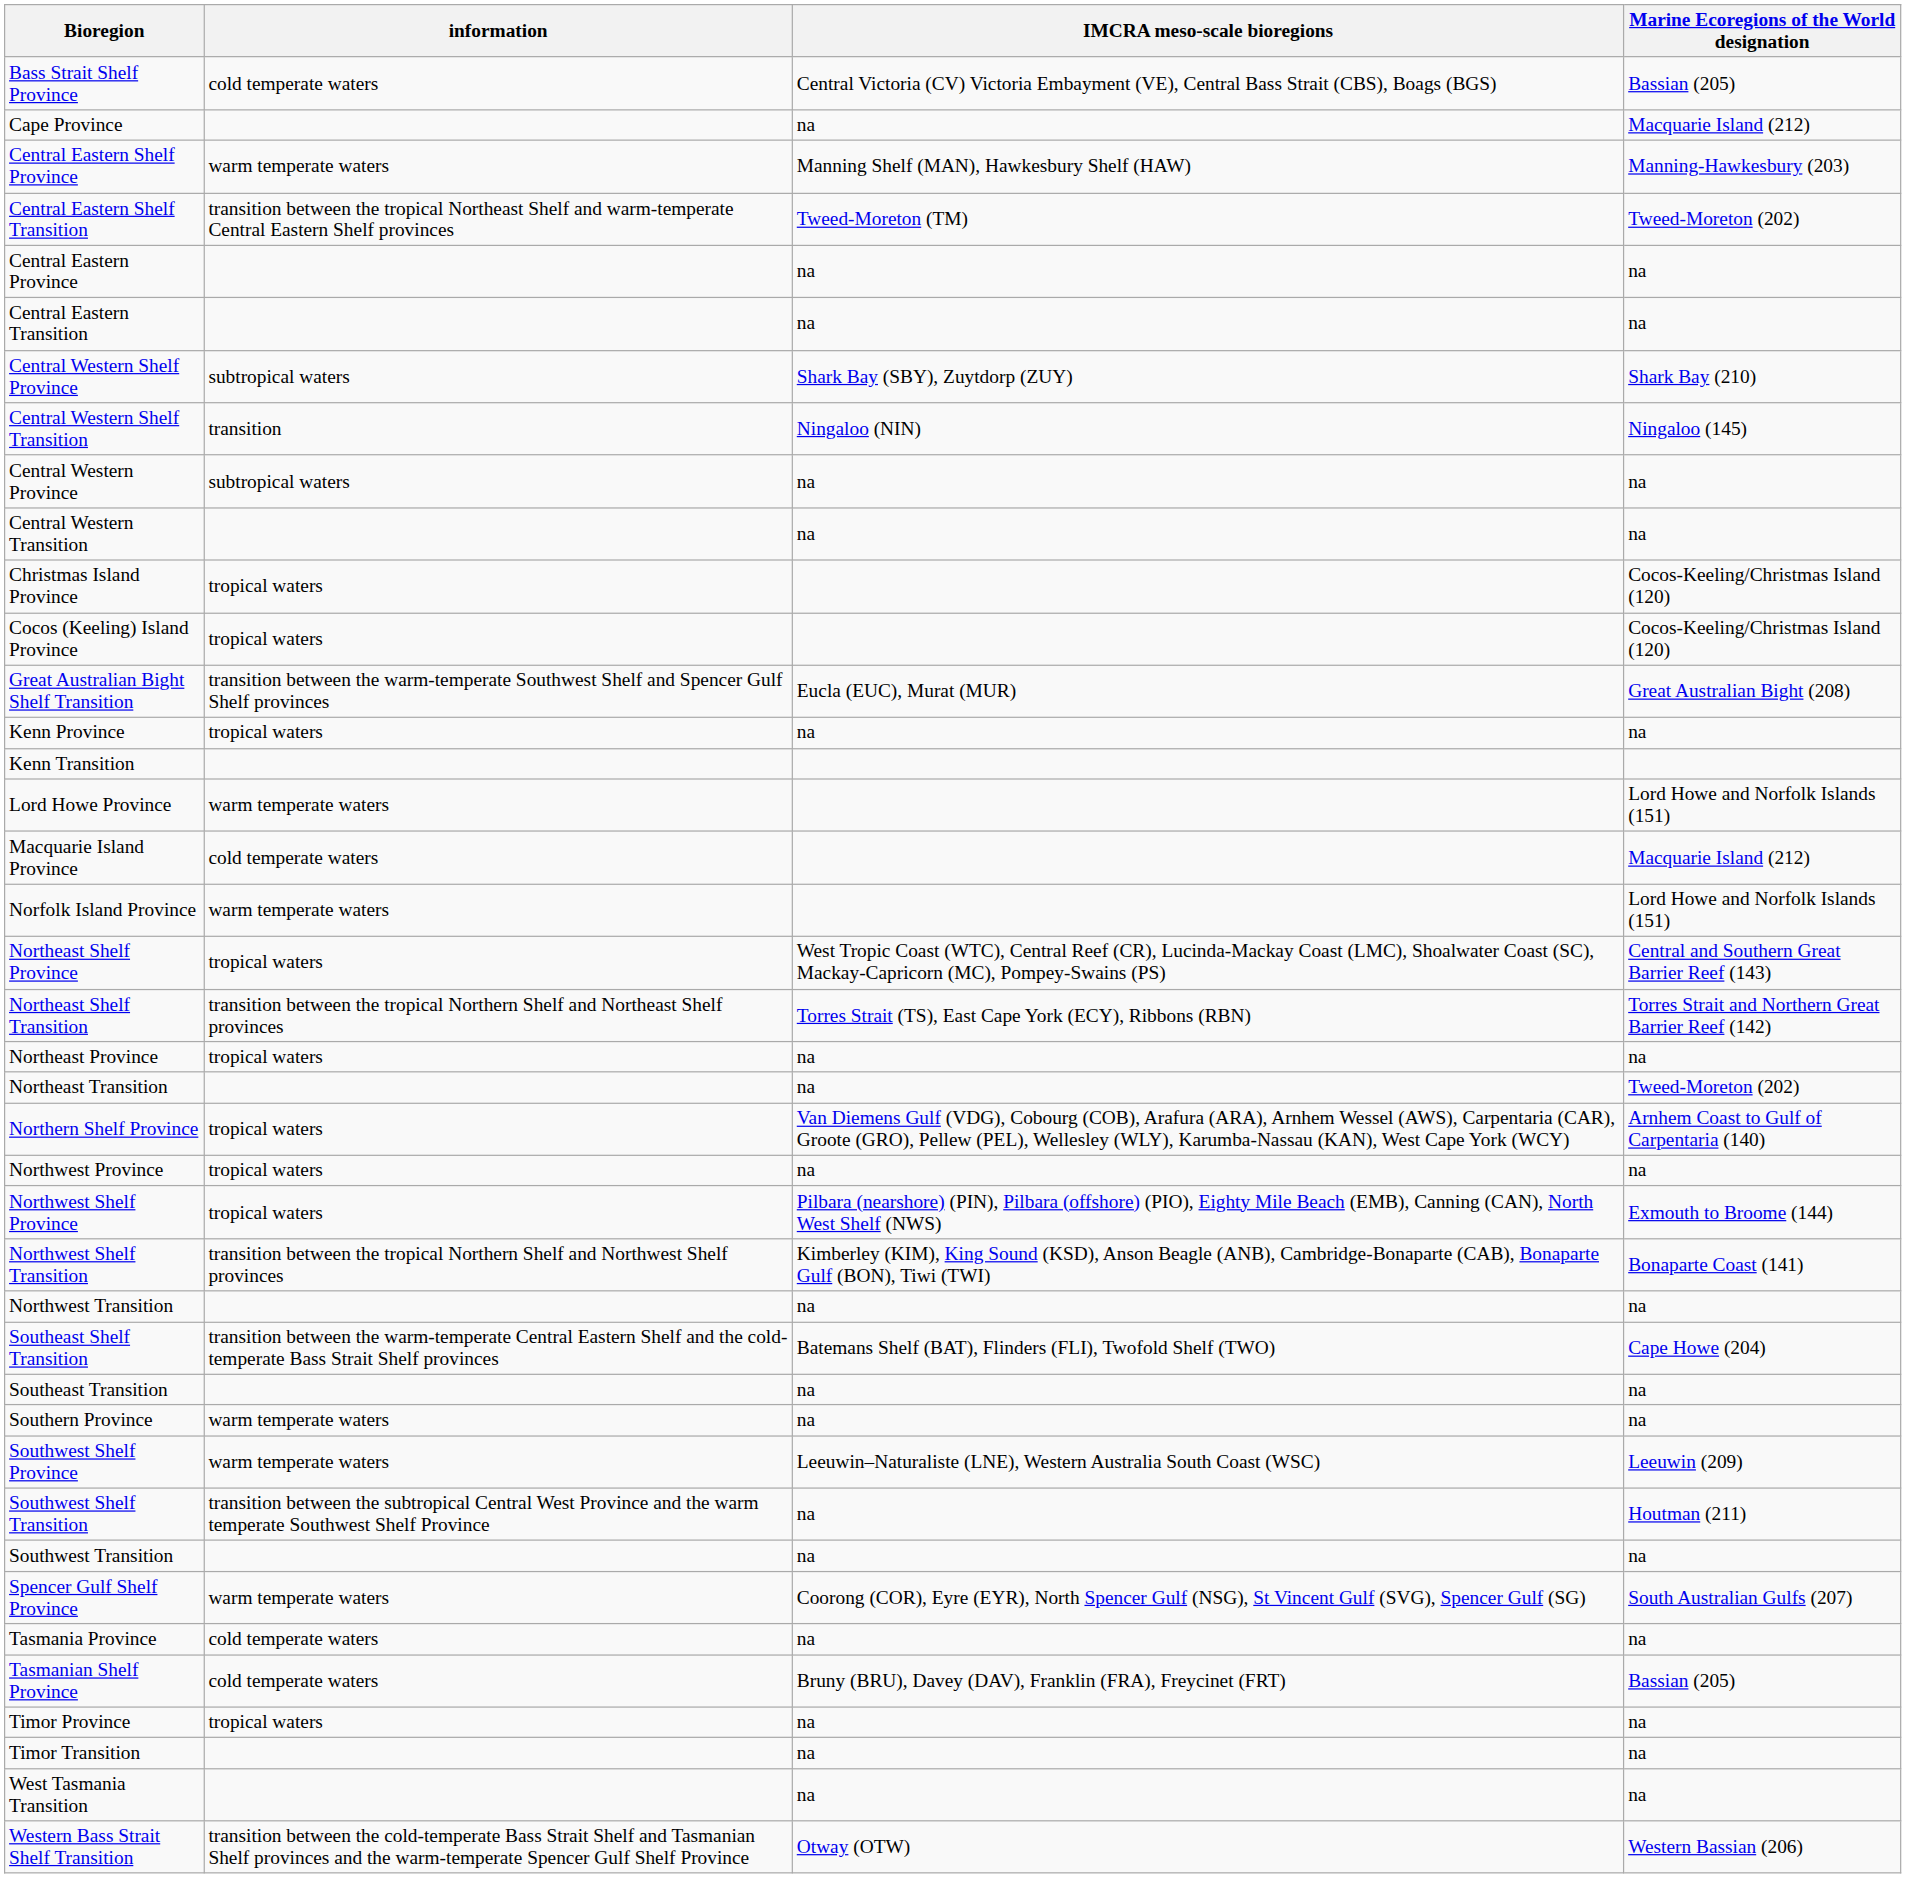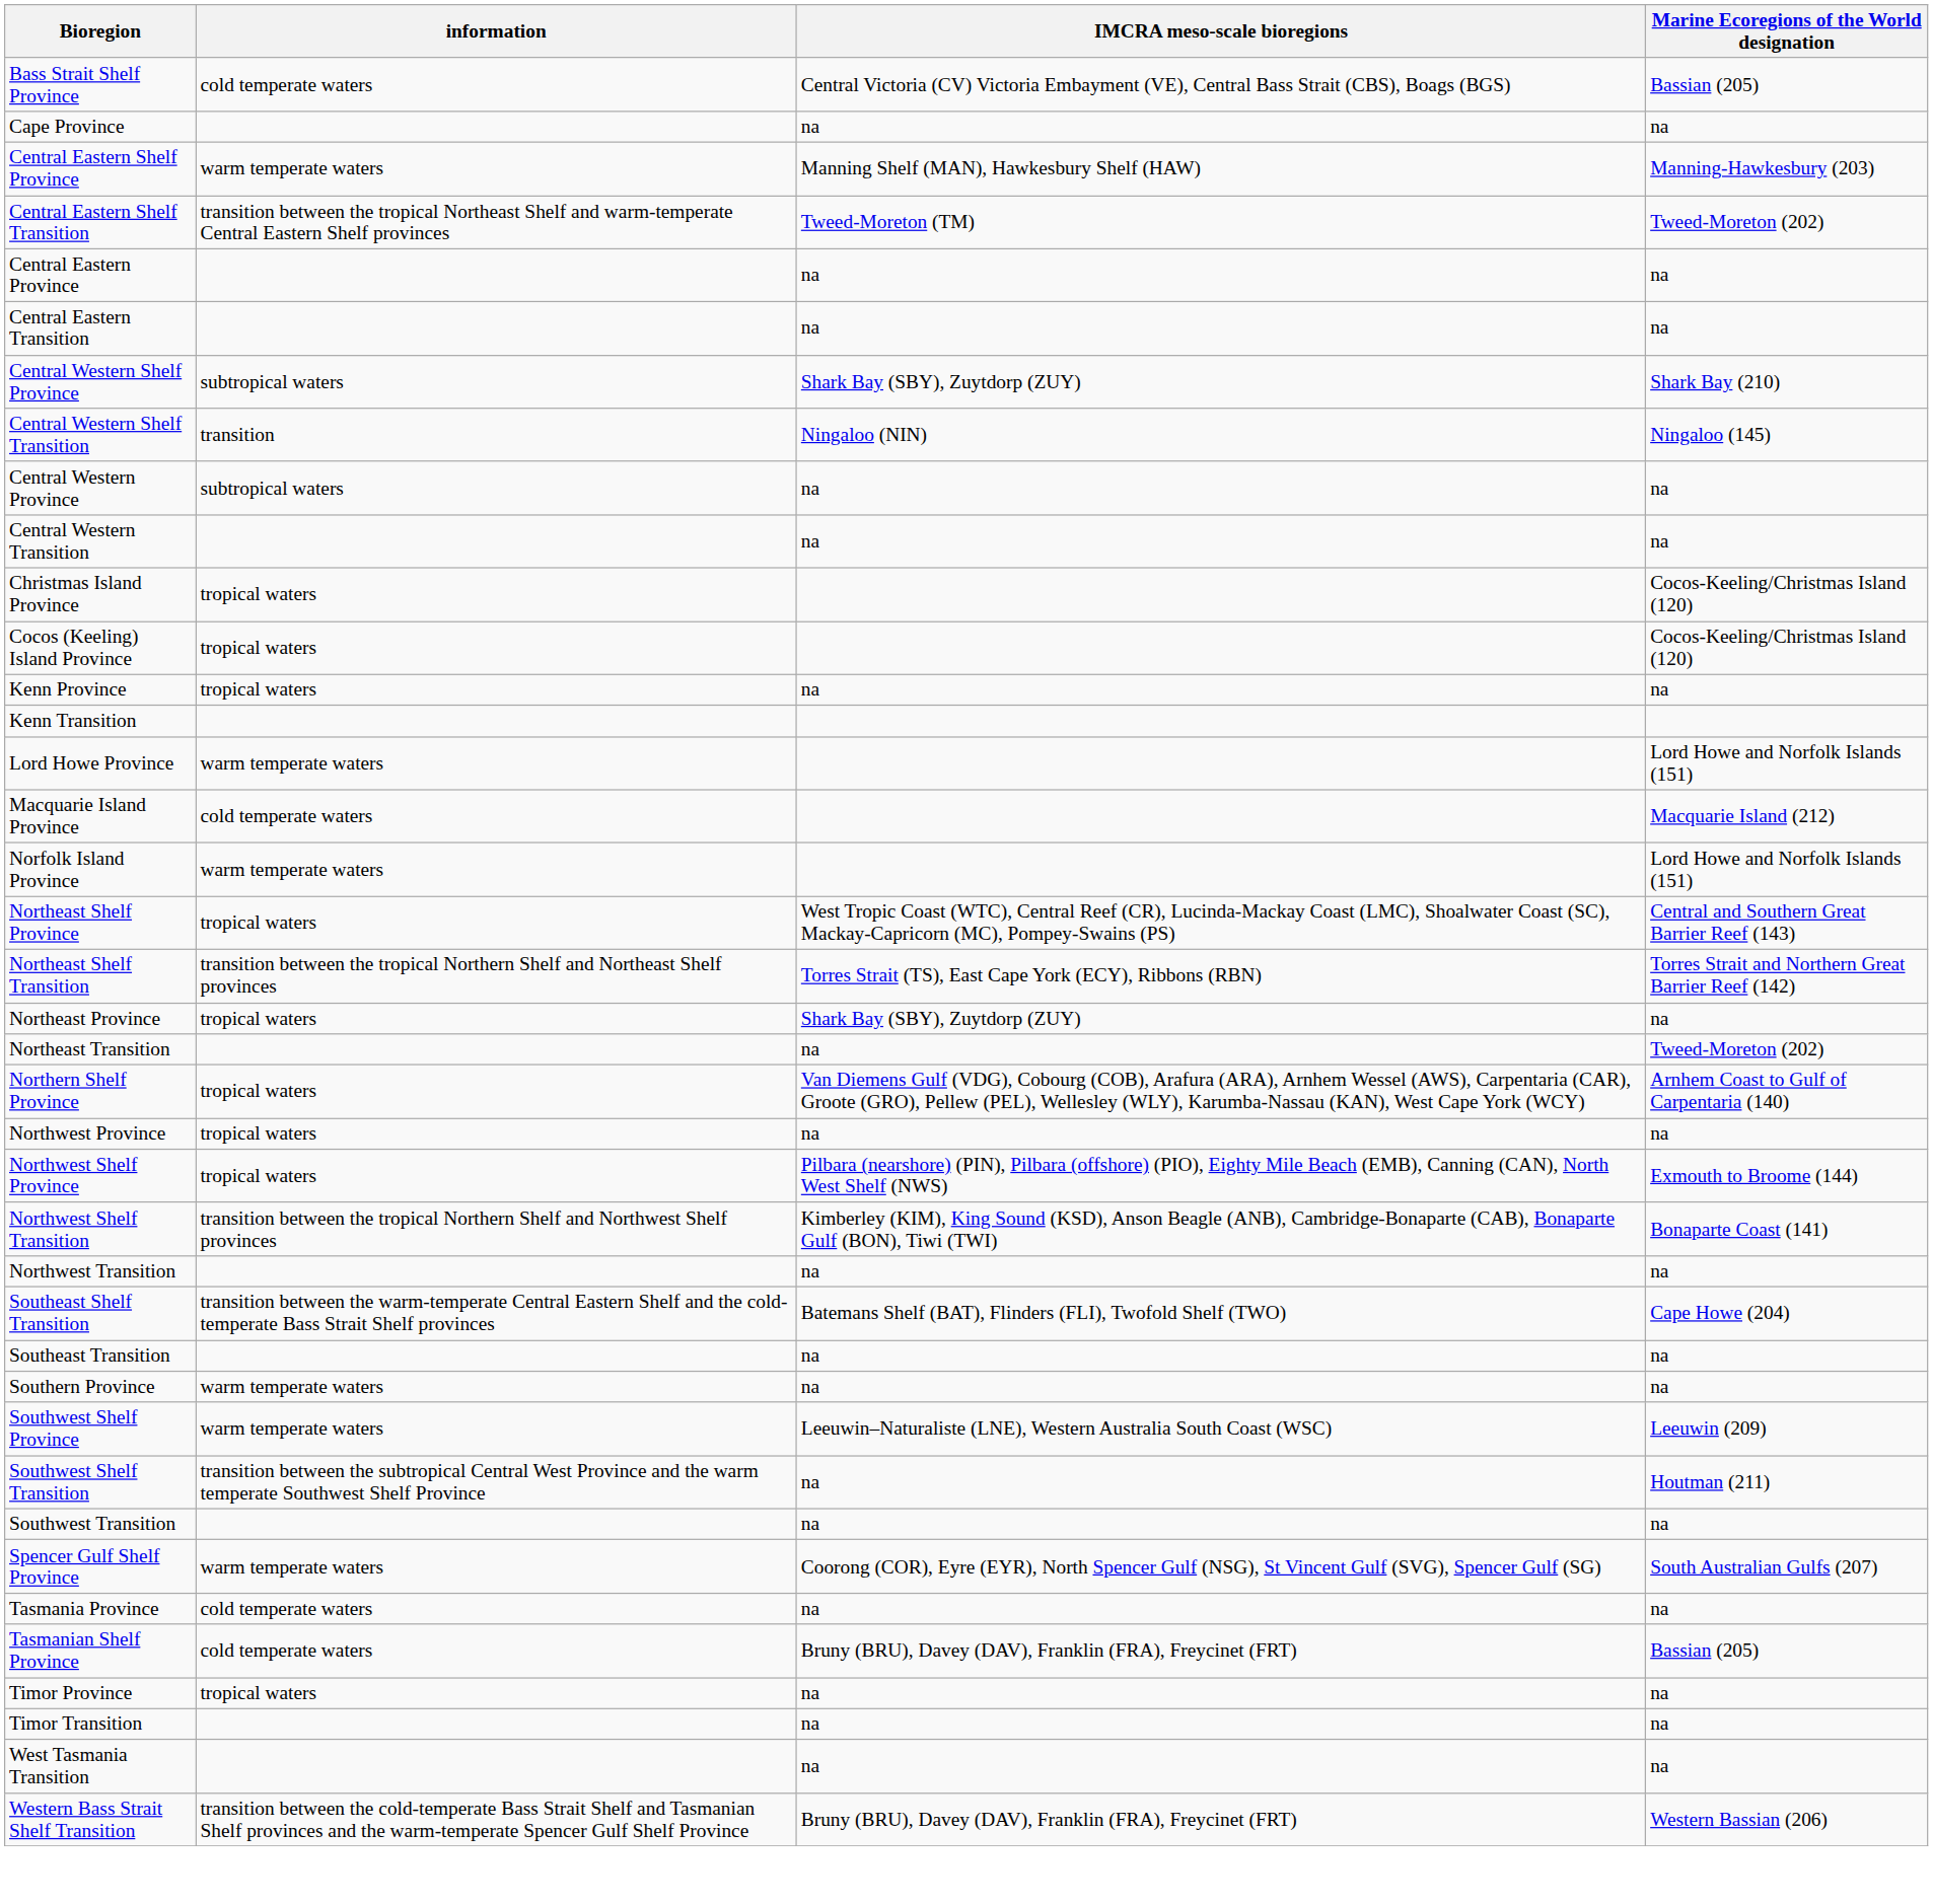Cape Province | Marine Ecoregions of the World designation: Macquarie Island (212) -> na
- row: Great Australian Bight Shelf Transition | transition between the warm-temperate Southwest Shelf and Spencer Gulf Shelf provinces | Eucla (EUC), Murat (MUR) | Great Australian Bight (208)
Northeast Province | IMCRA meso-scale bioregions: na -> Shark Bay (SBY), Zuytdorp (ZUY)
Western Bass Strait Shelf Transition | IMCRA meso-scale bioregions: Otway (OTW) -> Bruny (BRU), Davey (DAV), Franklin (FRA), Freycinet (FRT)
